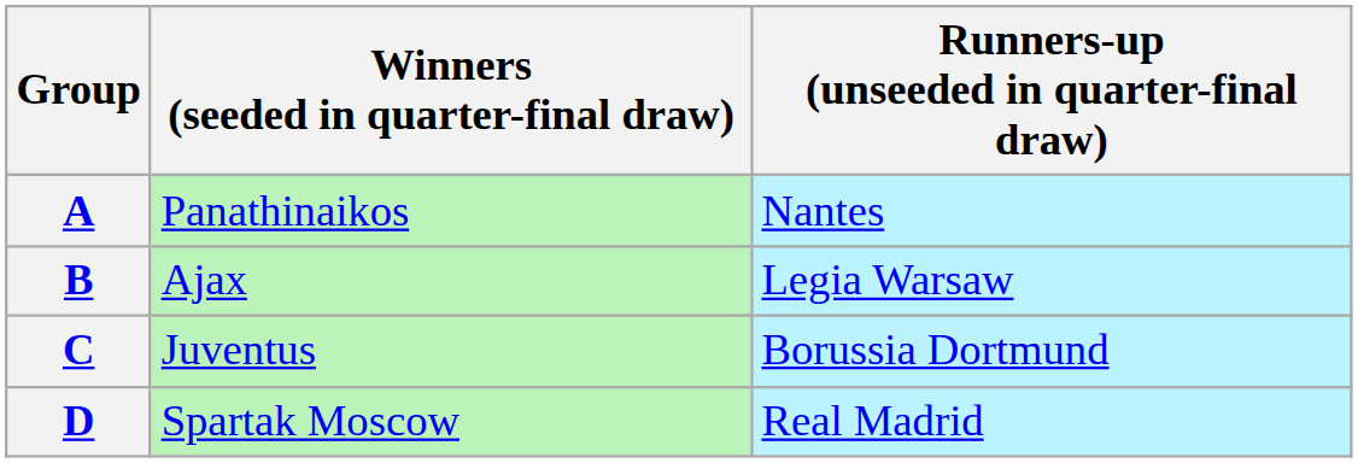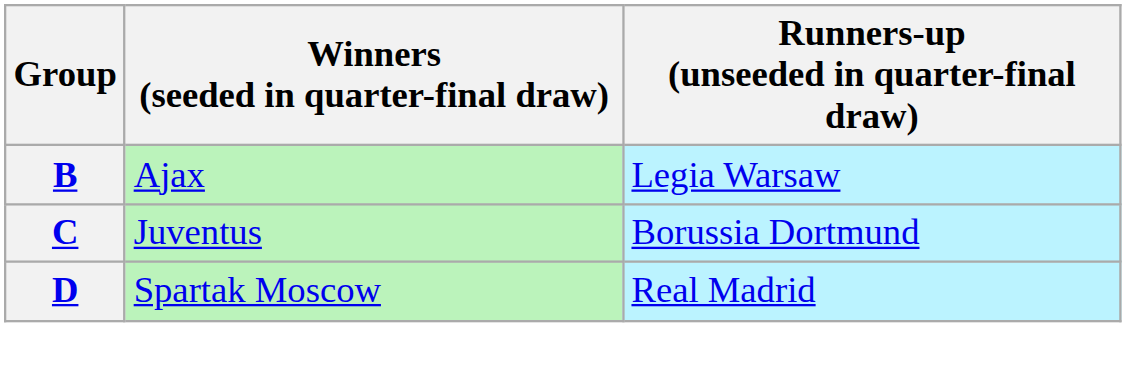- row: A | Panathinaikos | Nantes
